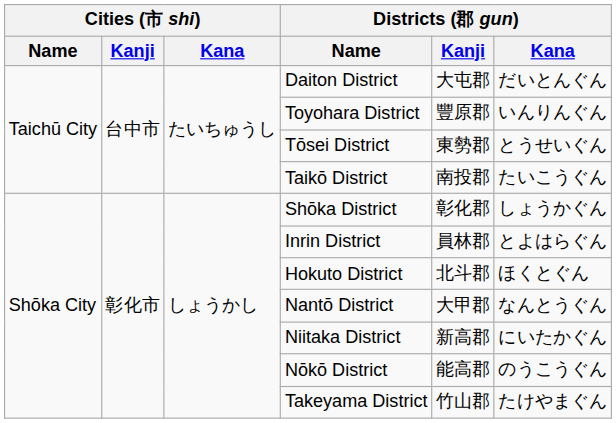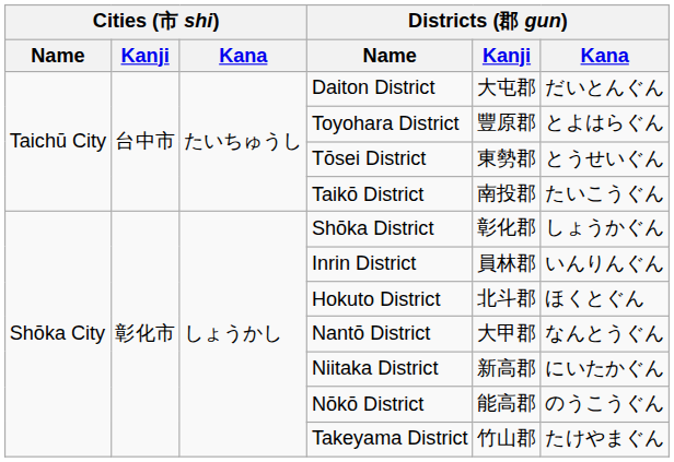Toyohara District | Districts (郡 gun) / Kana: いんりんぐん -> とよはらぐん
Inrin District | Districts (郡 gun) / Kana: とよはらぐん -> いんりんぐん
